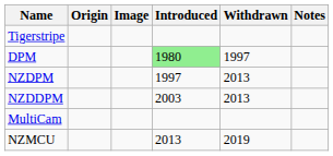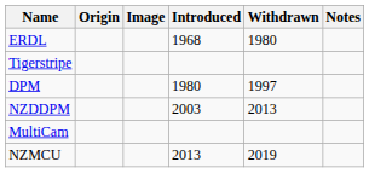+ row: ERDL | 1968 | 1980
DPM | Introduced: lightgreen background -> no background
- row: NZDPM | 1997 | 2013
